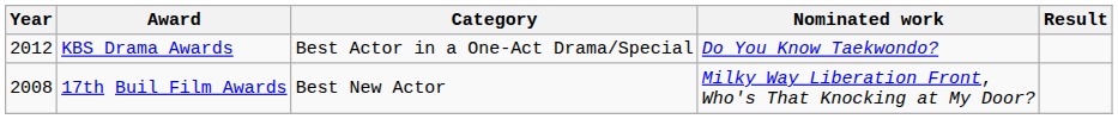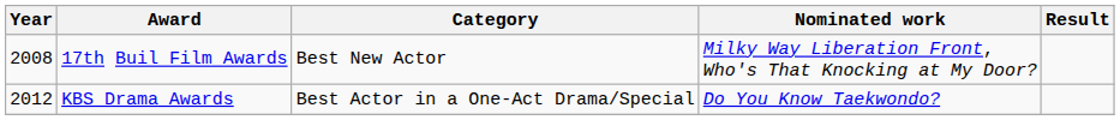rows swapped: 17th Buil Film Awards <-> KBS Drama Awards
